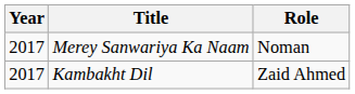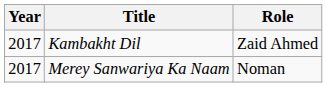rows swapped: Kambakht Dil <-> Merey Sanwariya Ka Naam
